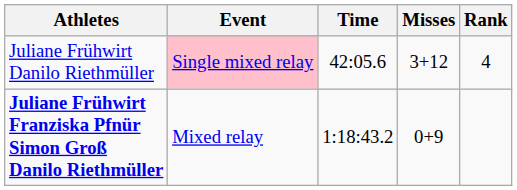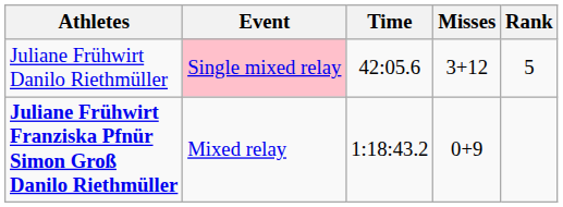Juliane Frühwirt Danilo Riethmüller | Rank: 4 -> 5
